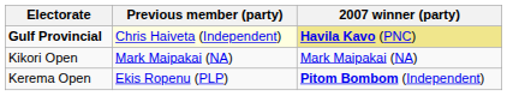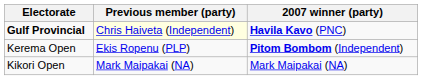Gulf Provincial | 2007 winner (party): khaki background -> no background
rows swapped: Kerema Open <-> Kikori Open
